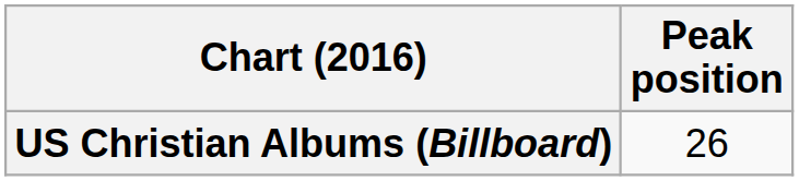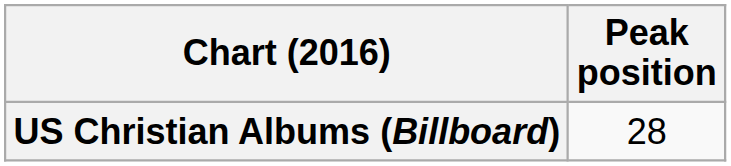US Christian Albums (Billboard) | Peak position: 26 -> 28
